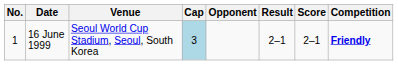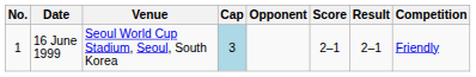columns swapped: Score <-> Result
16 June 1999 | Competition: bold -> normal
